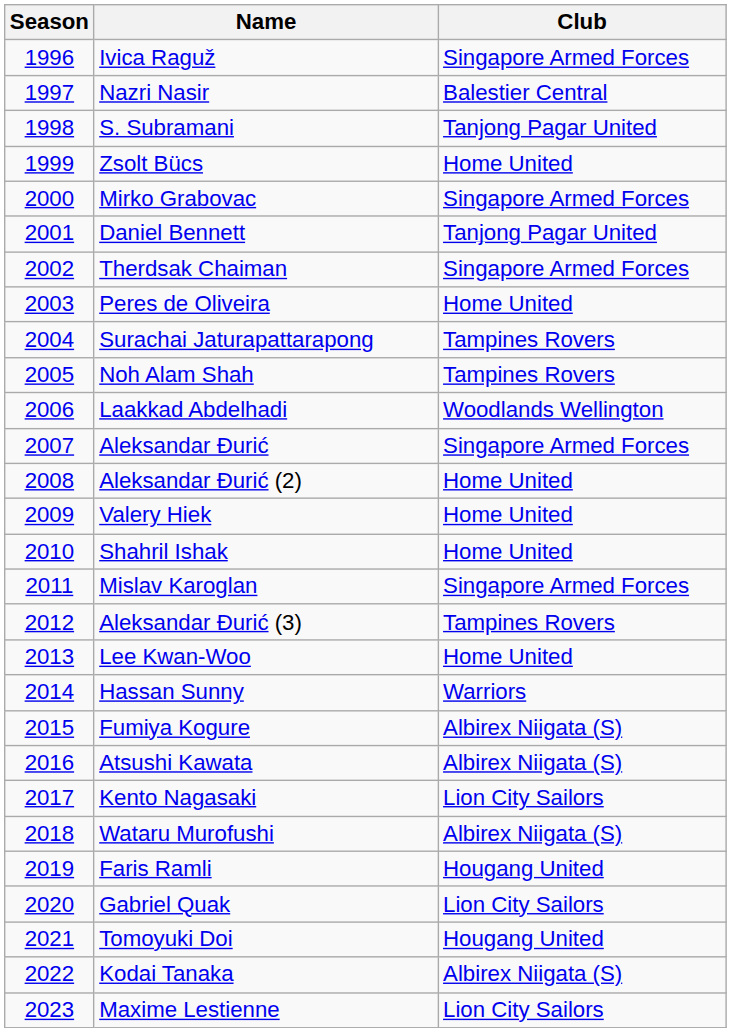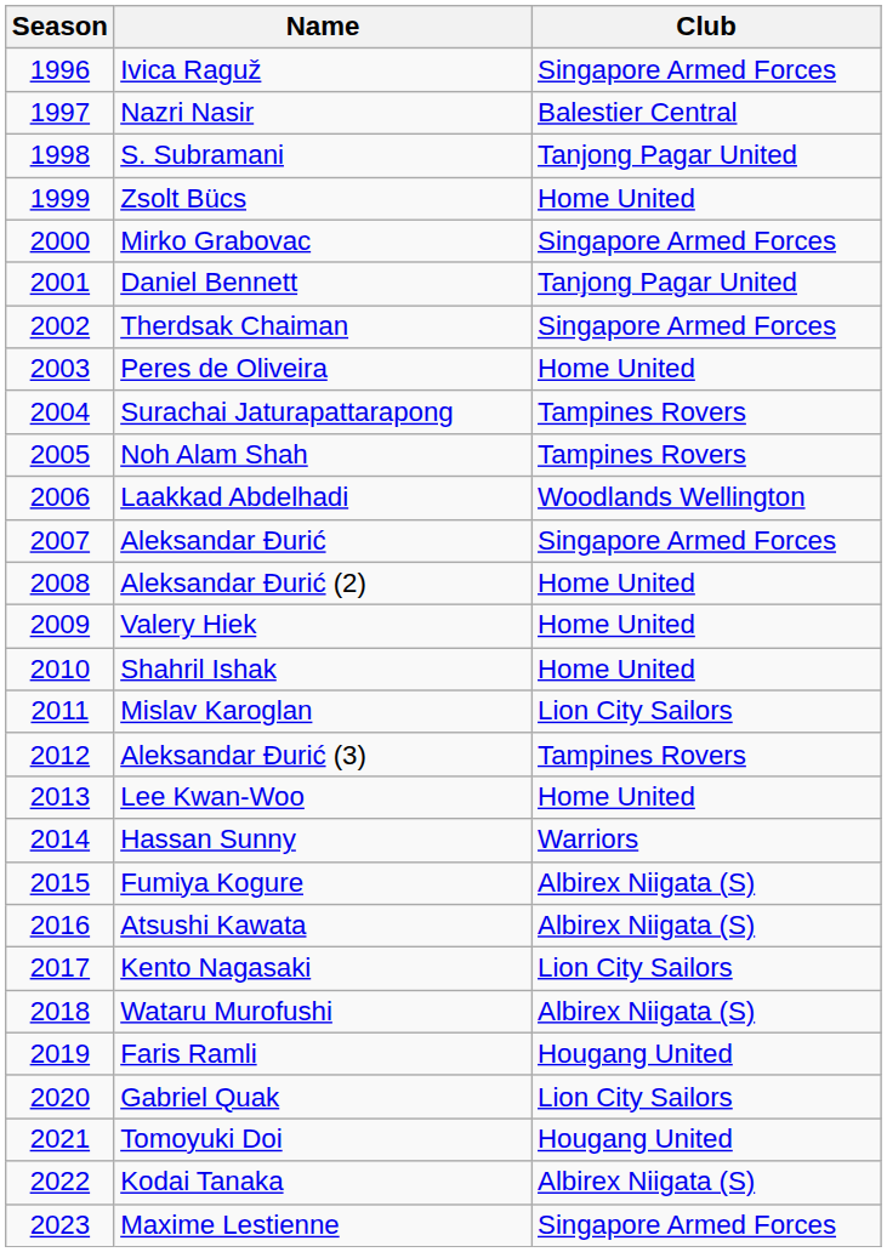Mislav Karoglan | Club: Singapore Armed Forces -> Lion City Sailors
Maxime Lestienne | Club: Lion City Sailors -> Singapore Armed Forces
